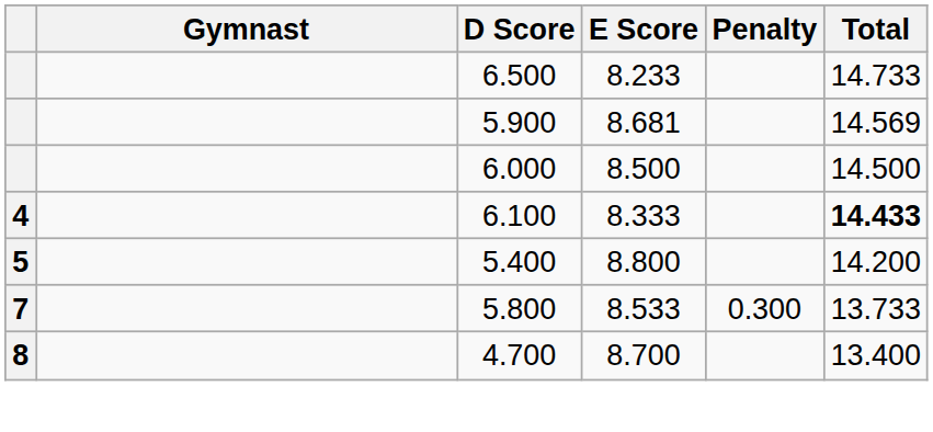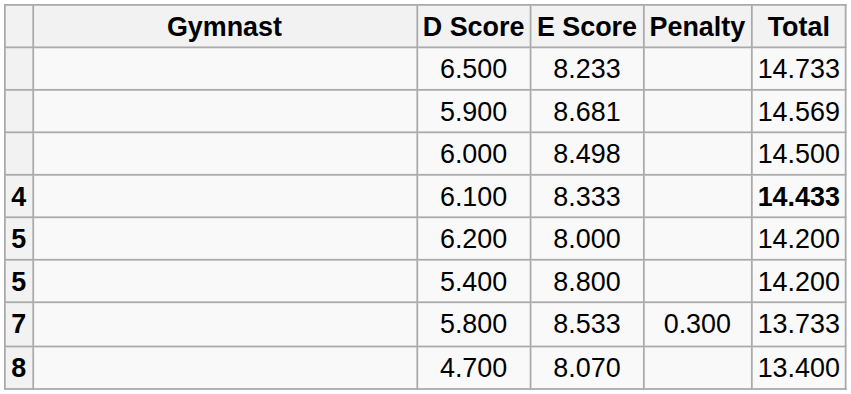6.000 | E Score: 8.500 -> 8.498
+ row: 5 | 6.200 | 8.000 | 14.200
4.700 | E Score: 8.700 -> 8.070
